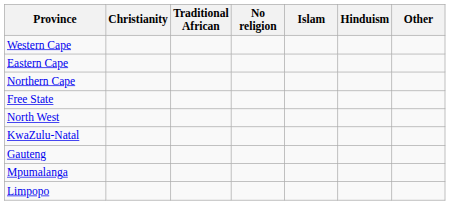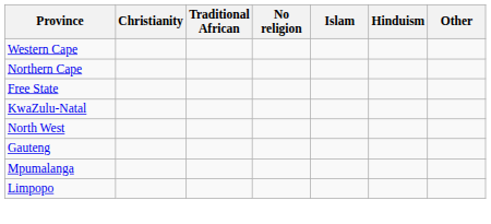- row: Eastern Cape
rows swapped: KwaZulu-Natal <-> North West
